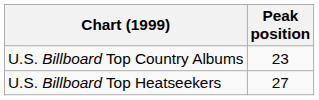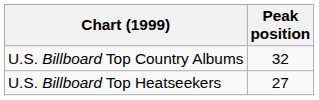U.S. Billboard Top Country Albums | Peak position: 23 -> 32
